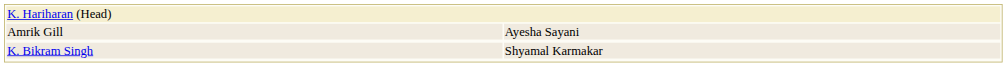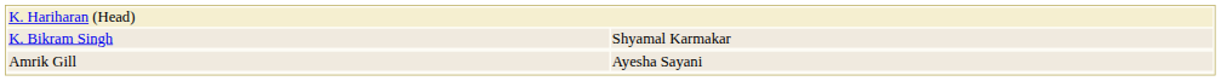rows swapped: Amrik Gill <-> K. Bikram Singh
